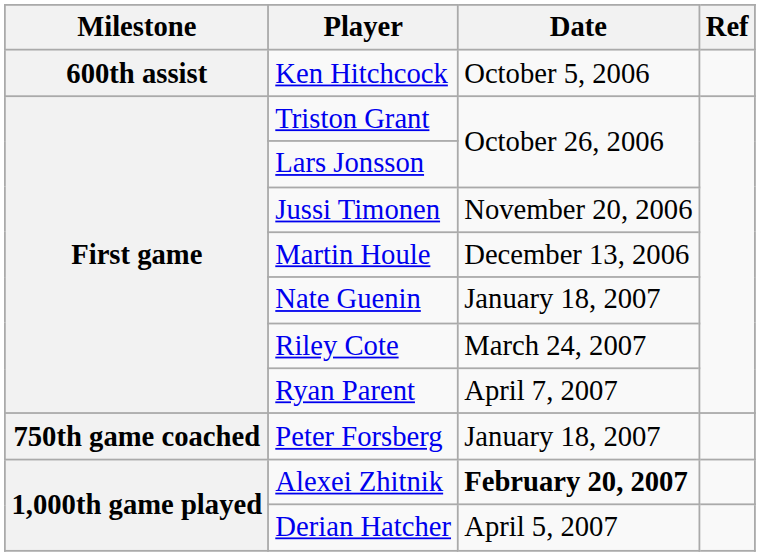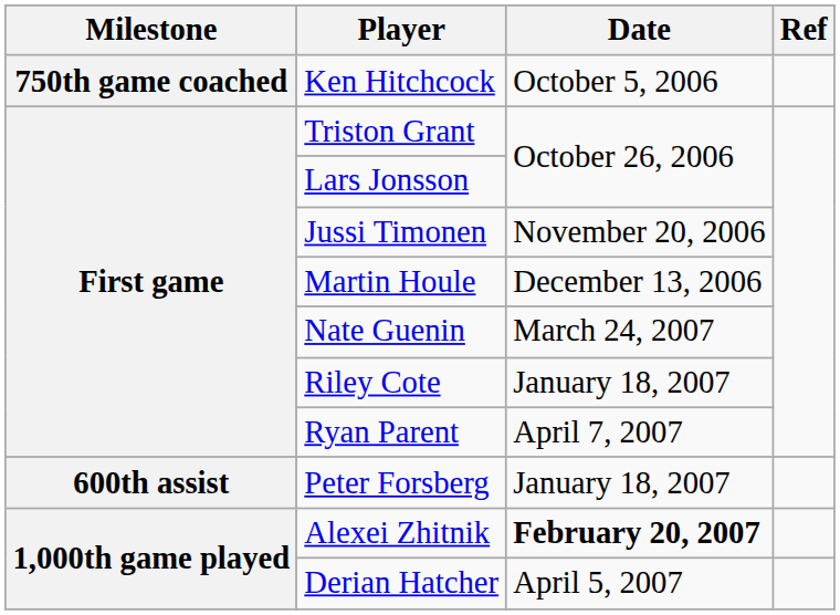Ken Hitchcock | Milestone: 600th assist -> 750th game coached
Nate Guenin | Date: January 18, 2007 -> March 24, 2007
Riley Cote | Date: March 24, 2007 -> January 18, 2007
Peter Forsberg | Milestone: 750th game coached -> 600th assist
